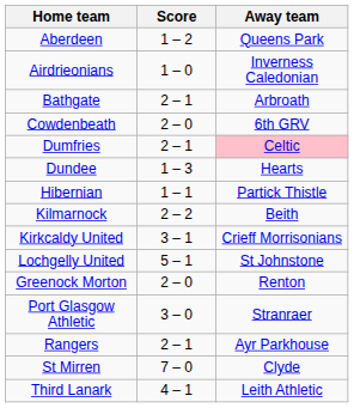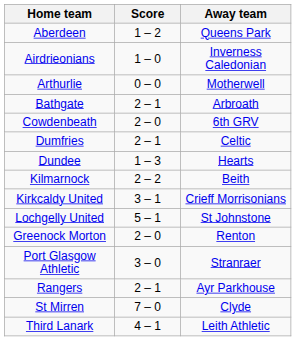+ row: Arthurlie | 0 – 0 | Motherwell
Dumfries | Away team: pink background -> no background
- row: Hibernian | 1 – 1 | Partick Thistle
